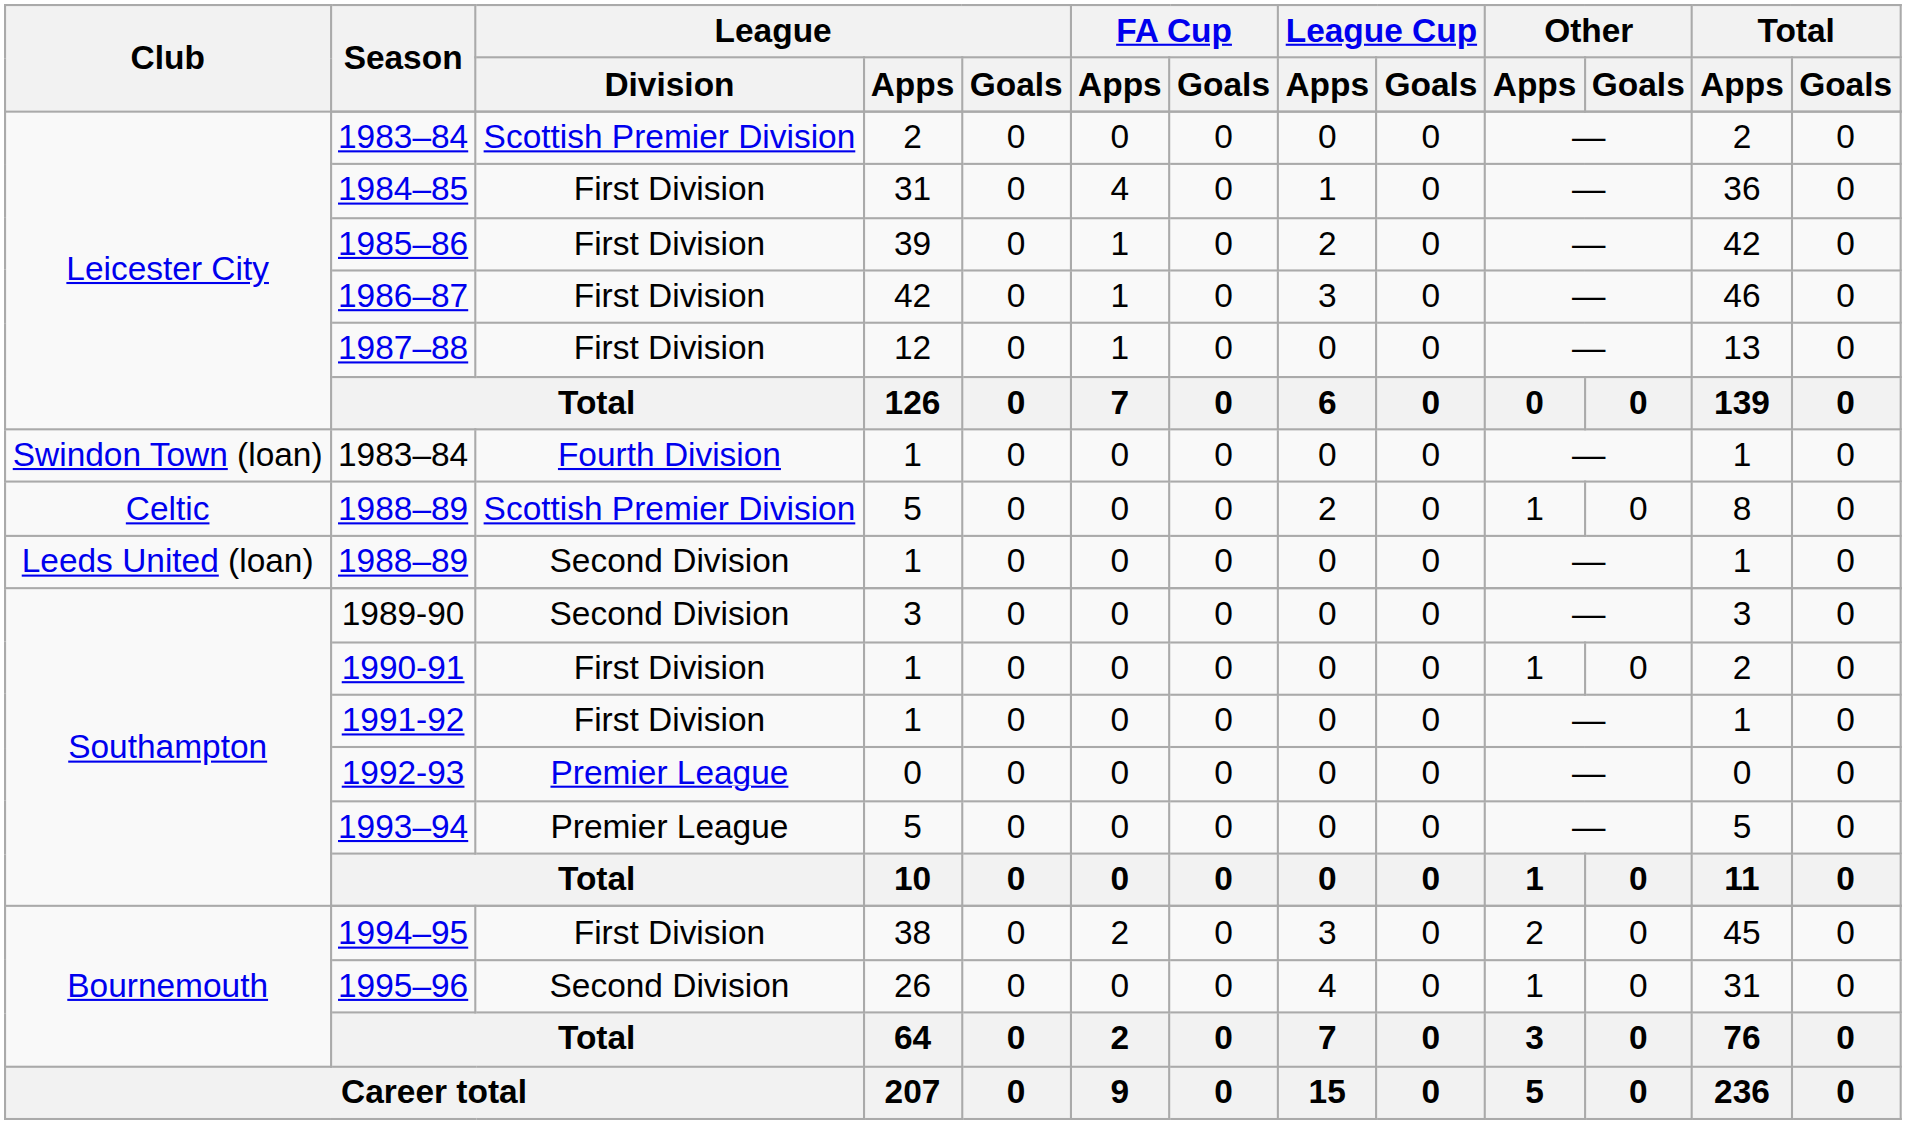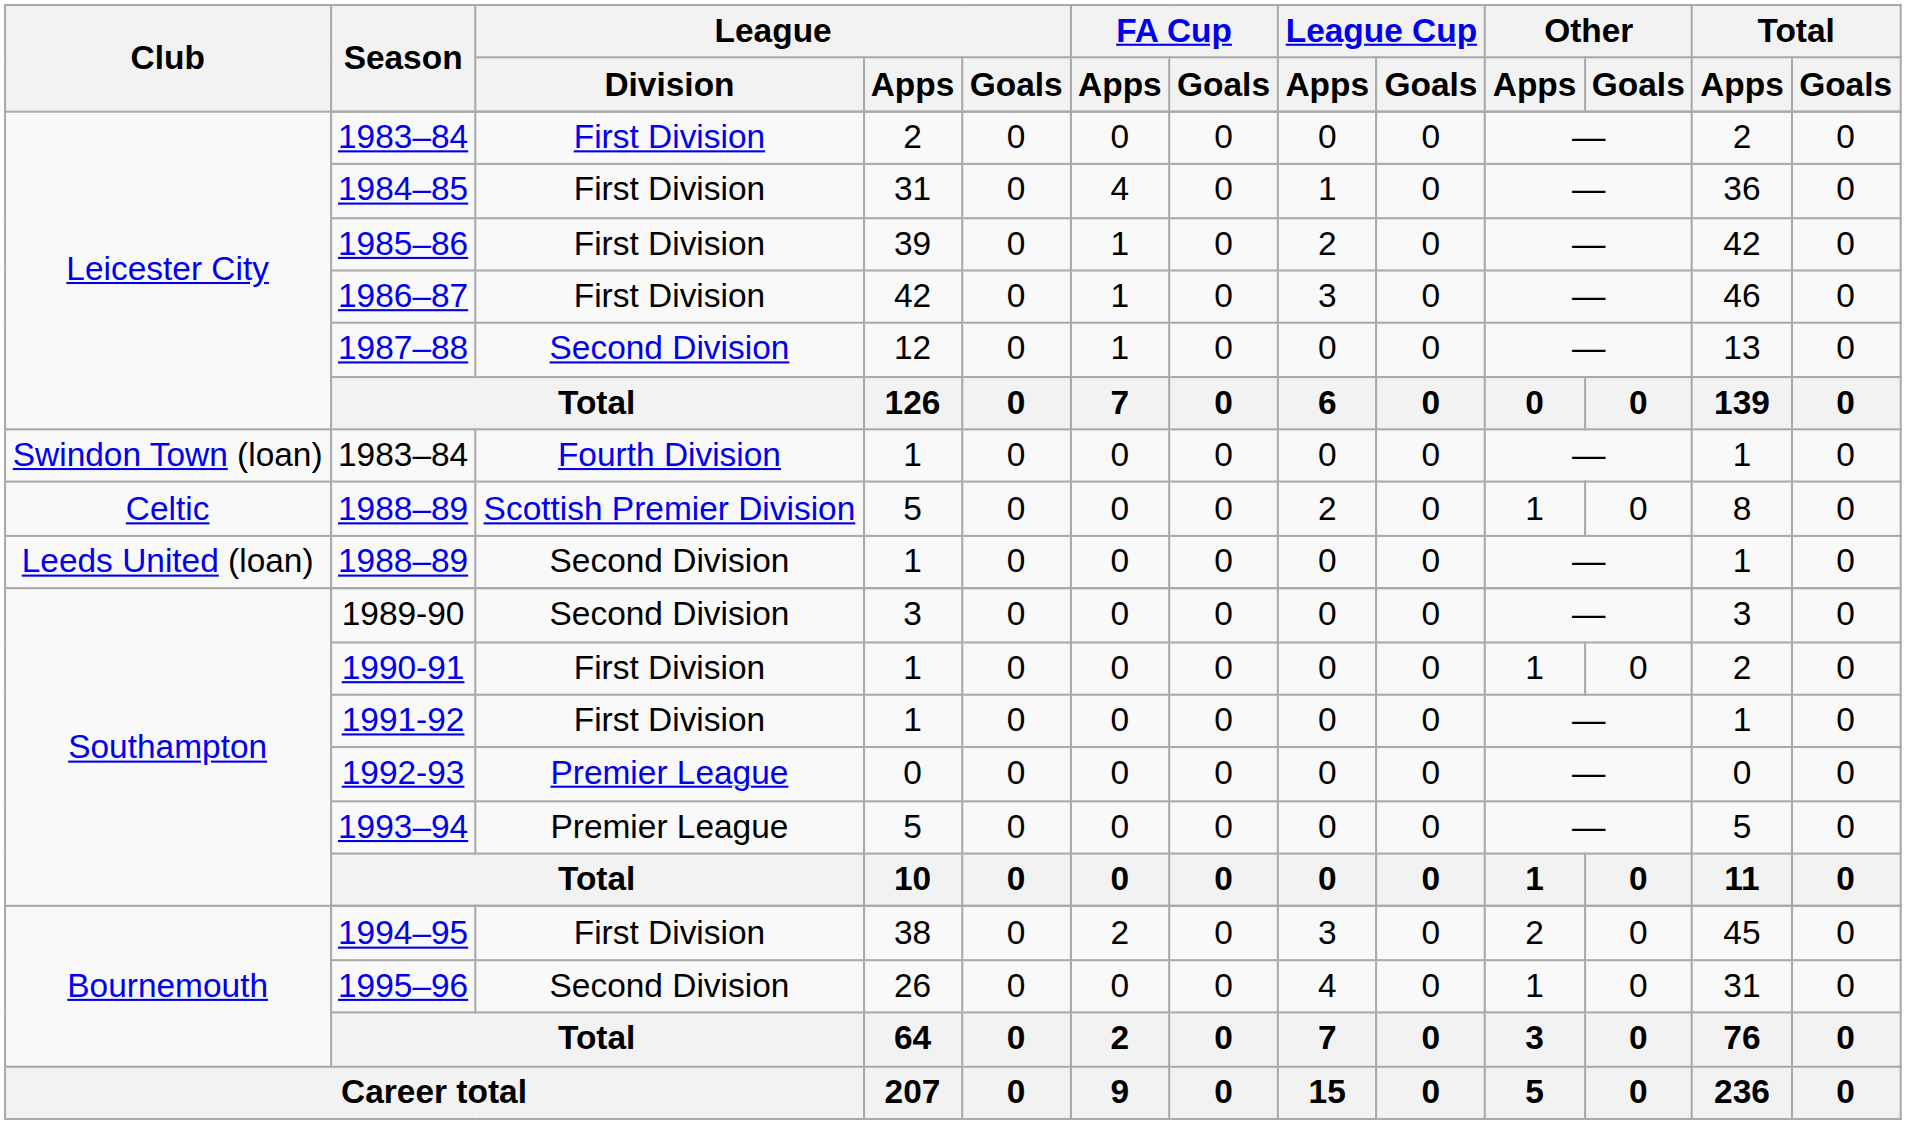Leicester City / 1983–84 | League / Division: Scottish Premier Division -> First Division
1987–88 | League / Division: First Division -> Second Division
